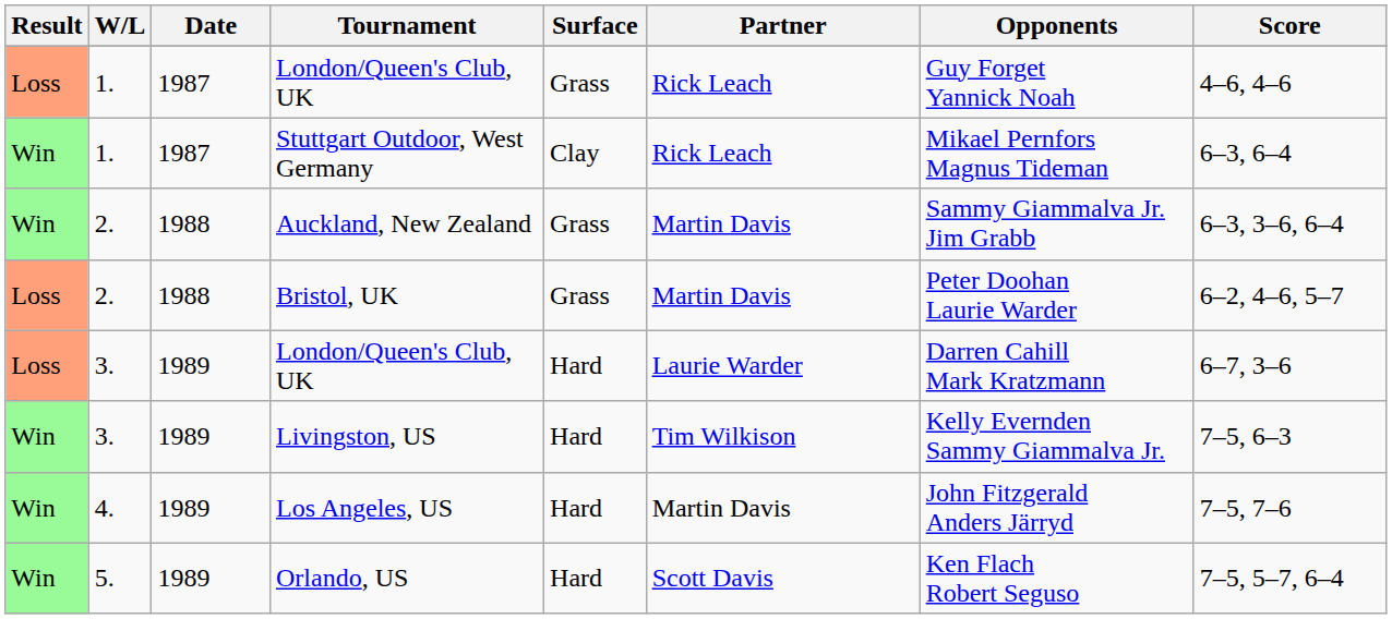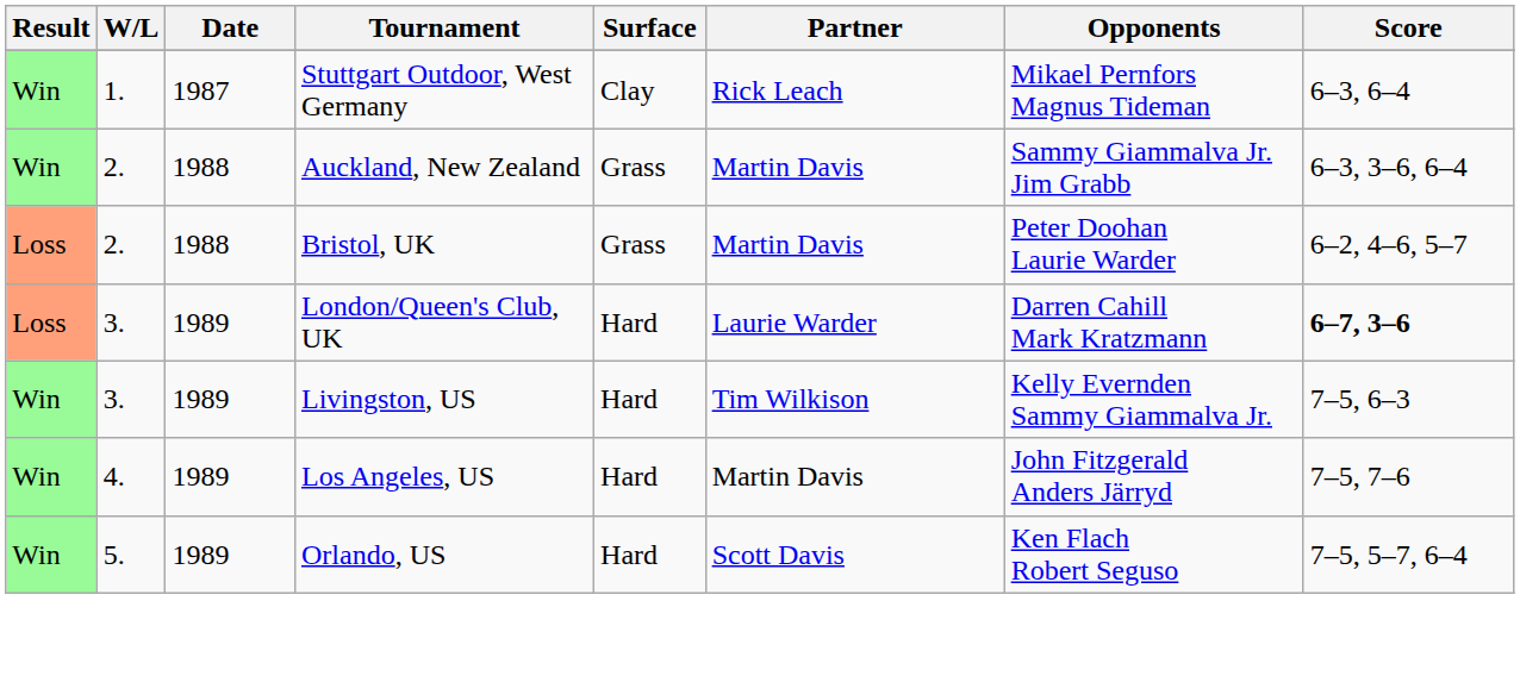- row: Loss | 1. | 1987 | London/Queen's Club, UK | Grass | Rick Leach | Guy Forget Yannick Noah | 4–6, 4–6
3. / London/Queen's Club, UK | Score: normal -> bold
